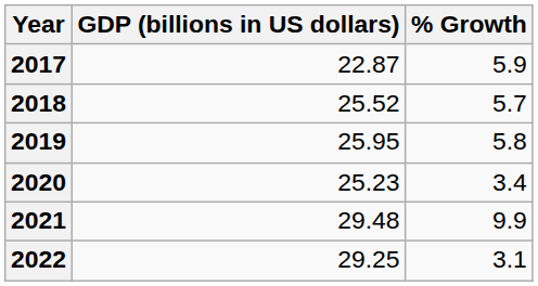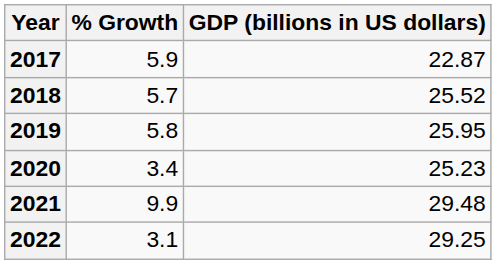columns swapped: GDP (billions in US dollars) <-> % Growth
